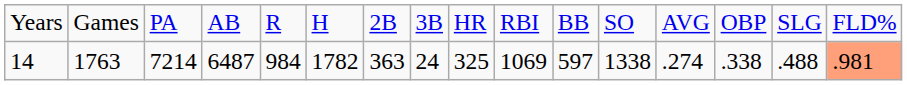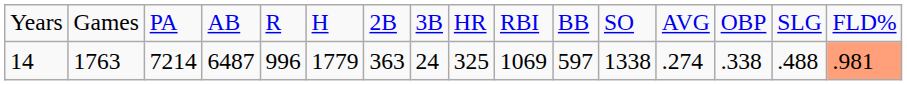14 | column 5: 984 -> 996
14 | column 6: 1782 -> 1779
